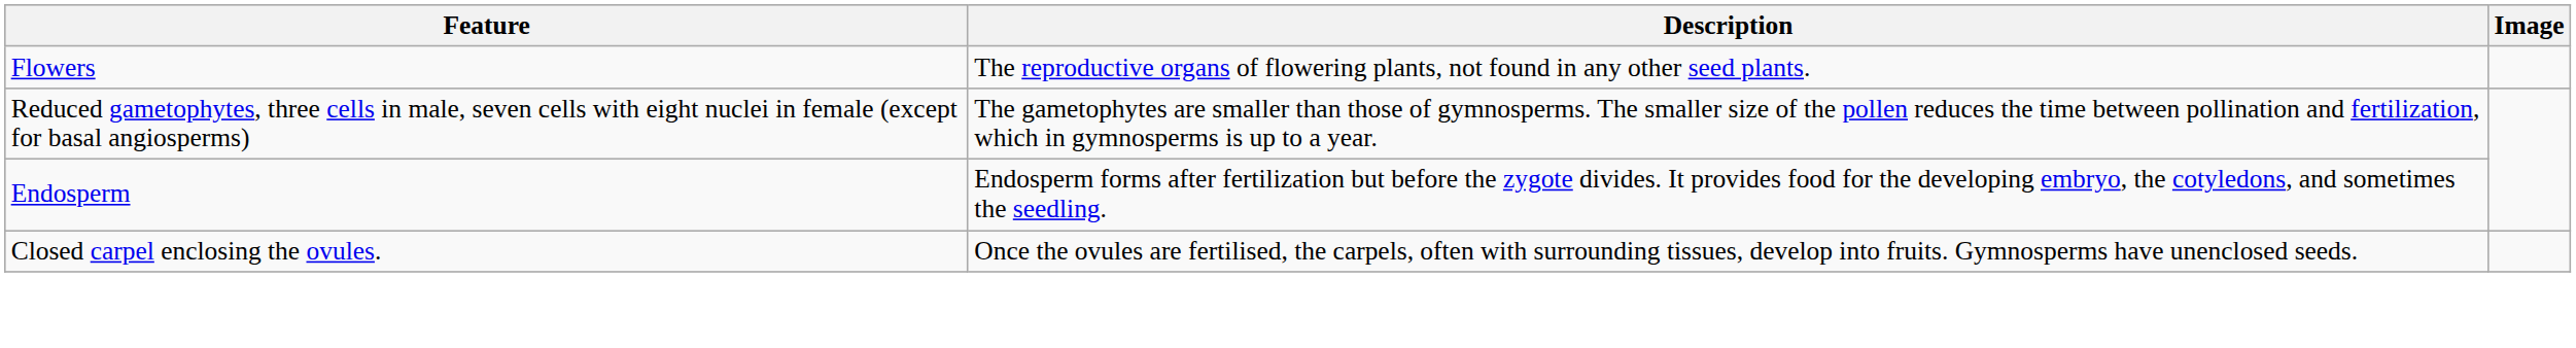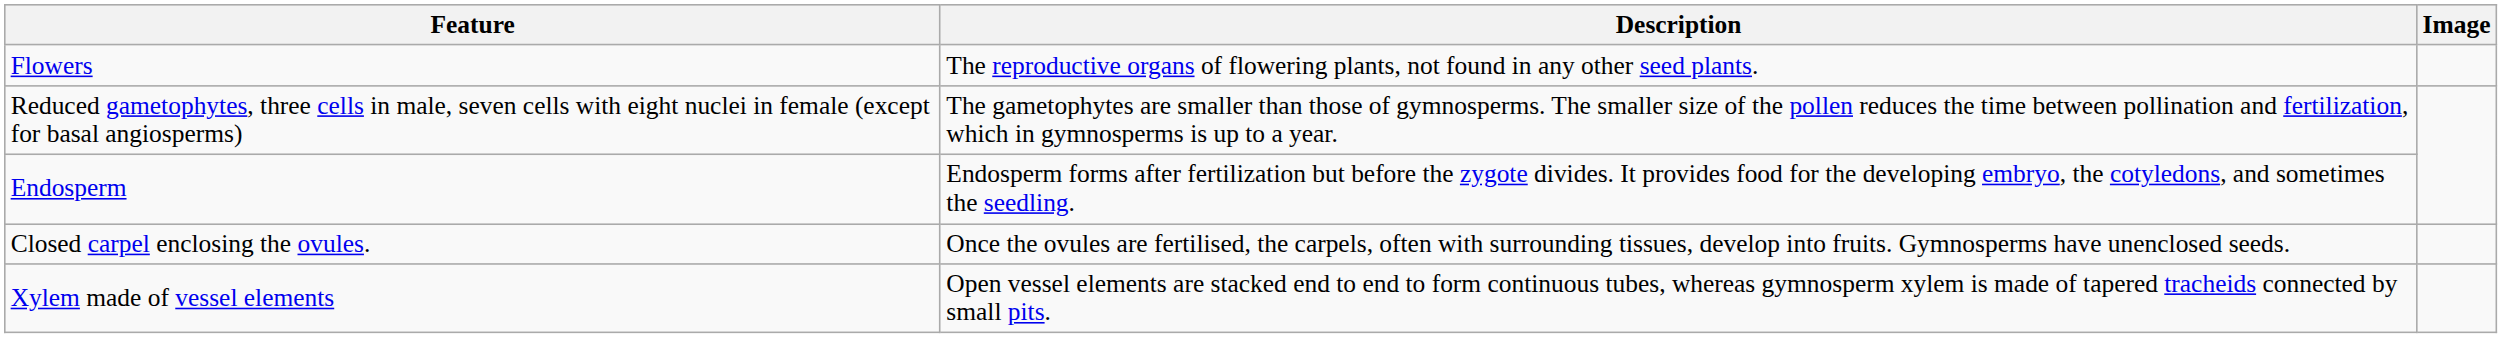+ row: Xylem made of vessel elements | Open vessel elements are stacked end to end to form continuous tubes, whereas gymnosperm xylem is made of tapered tracheids connected by small pits.
